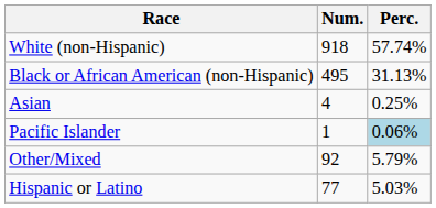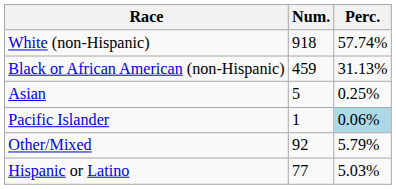Black or African American (non-Hispanic) | Num.: 495 -> 459
Asian | Num.: 4 -> 5
